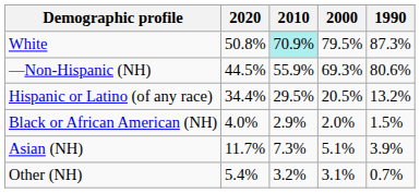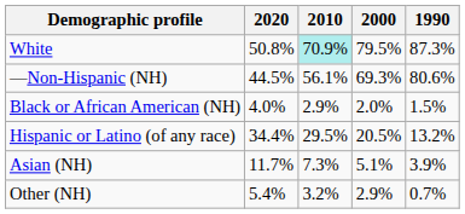—Non-Hispanic (NH) | 2010: 55.9% -> 56.1%
rows swapped: Black or African American (NH) <-> Hispanic or Latino (of any race)
Other (NH) | 2000: 3.1% -> 2.9%
